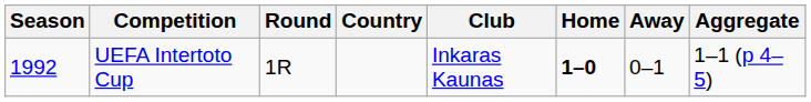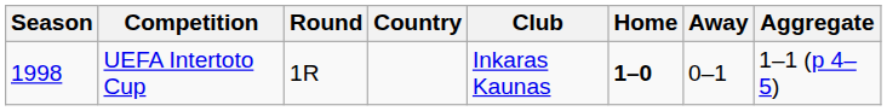UEFA Intertoto Cup | Season: 1992 -> 1998
